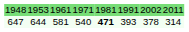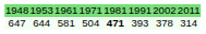647 | column 4: 540 -> 504
